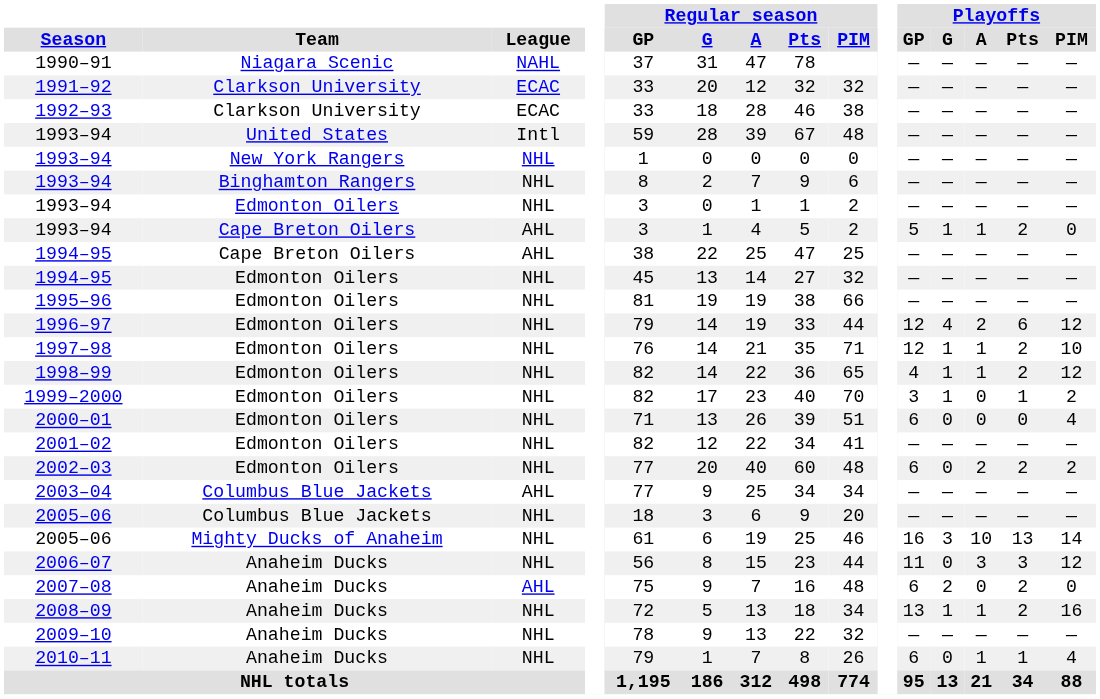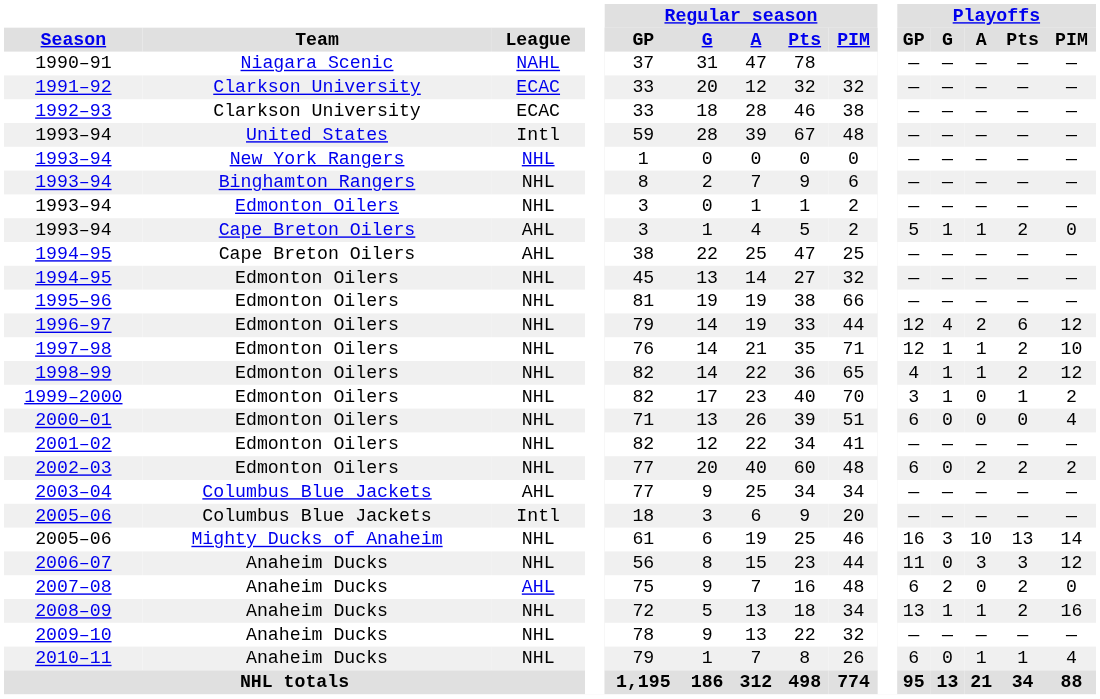2005–06 / Columbus Blue Jackets | League: NHL -> Intl
